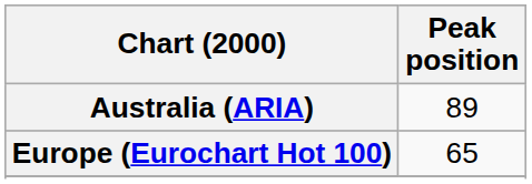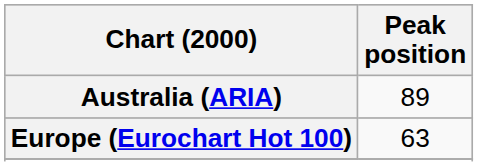Europe (Eurochart Hot 100) | Peak position: 65 -> 63
